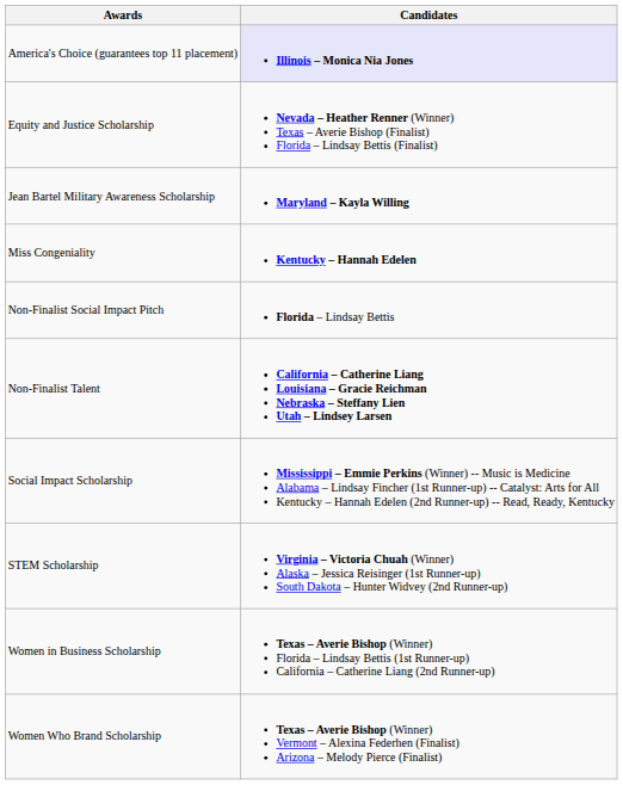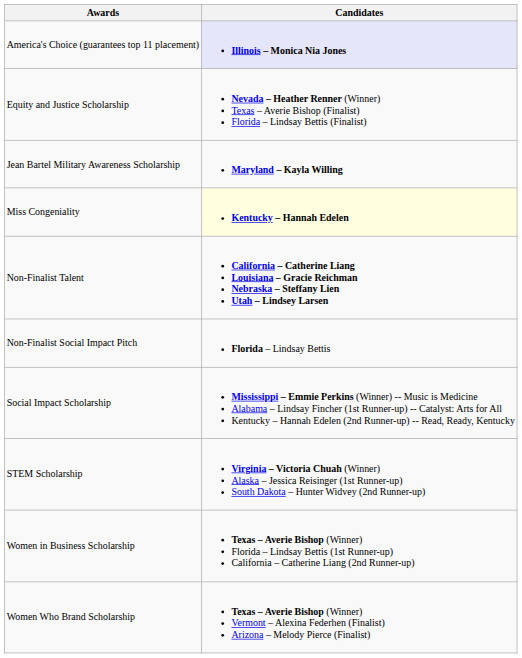Miss Congeniality | Candidates: no background -> lightyellow background
rows swapped: Non-Finalist Talent <-> Non-Finalist Social Impact Pitch
